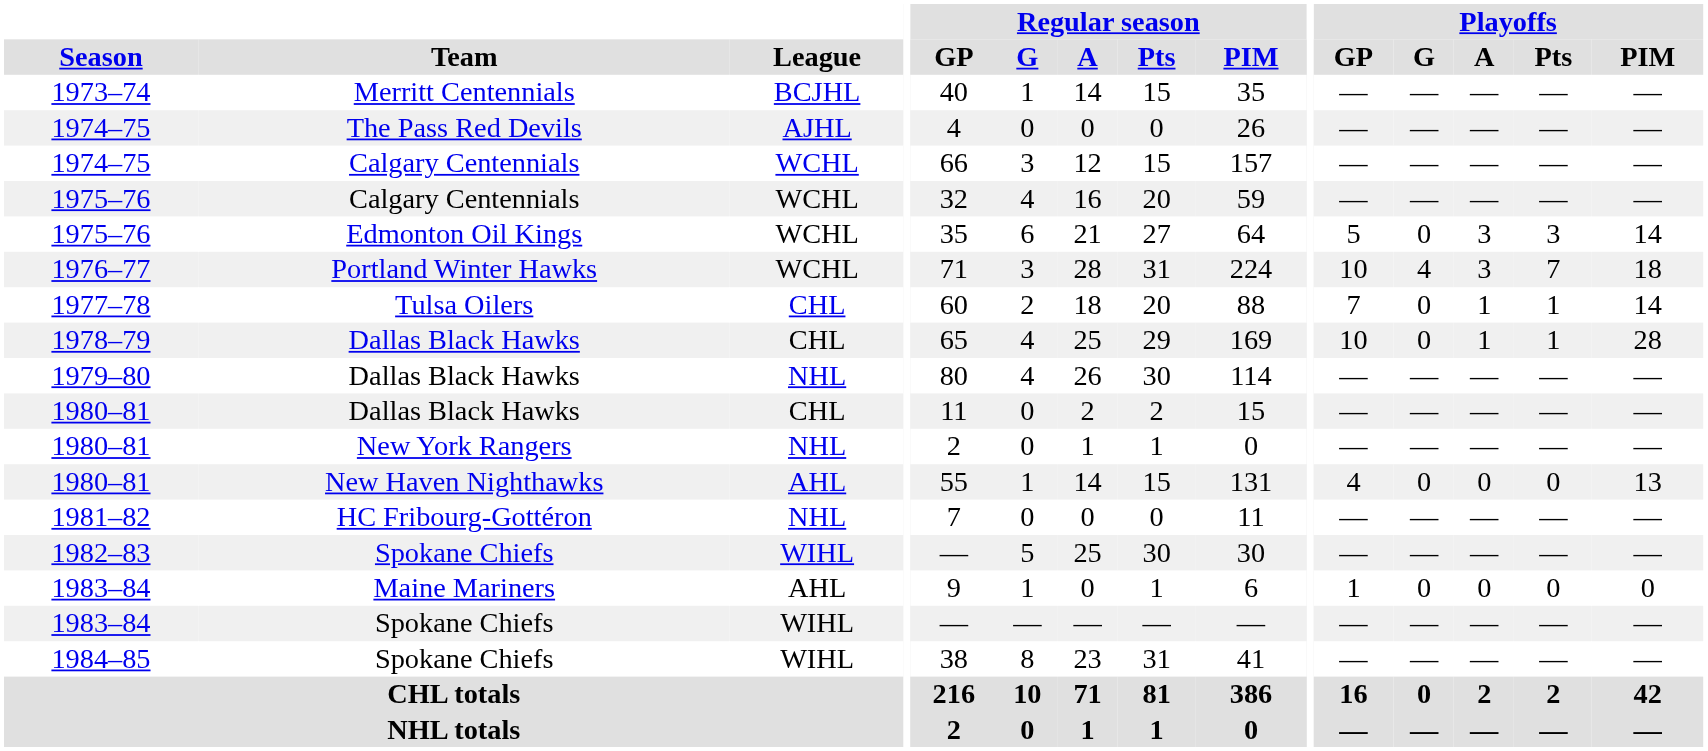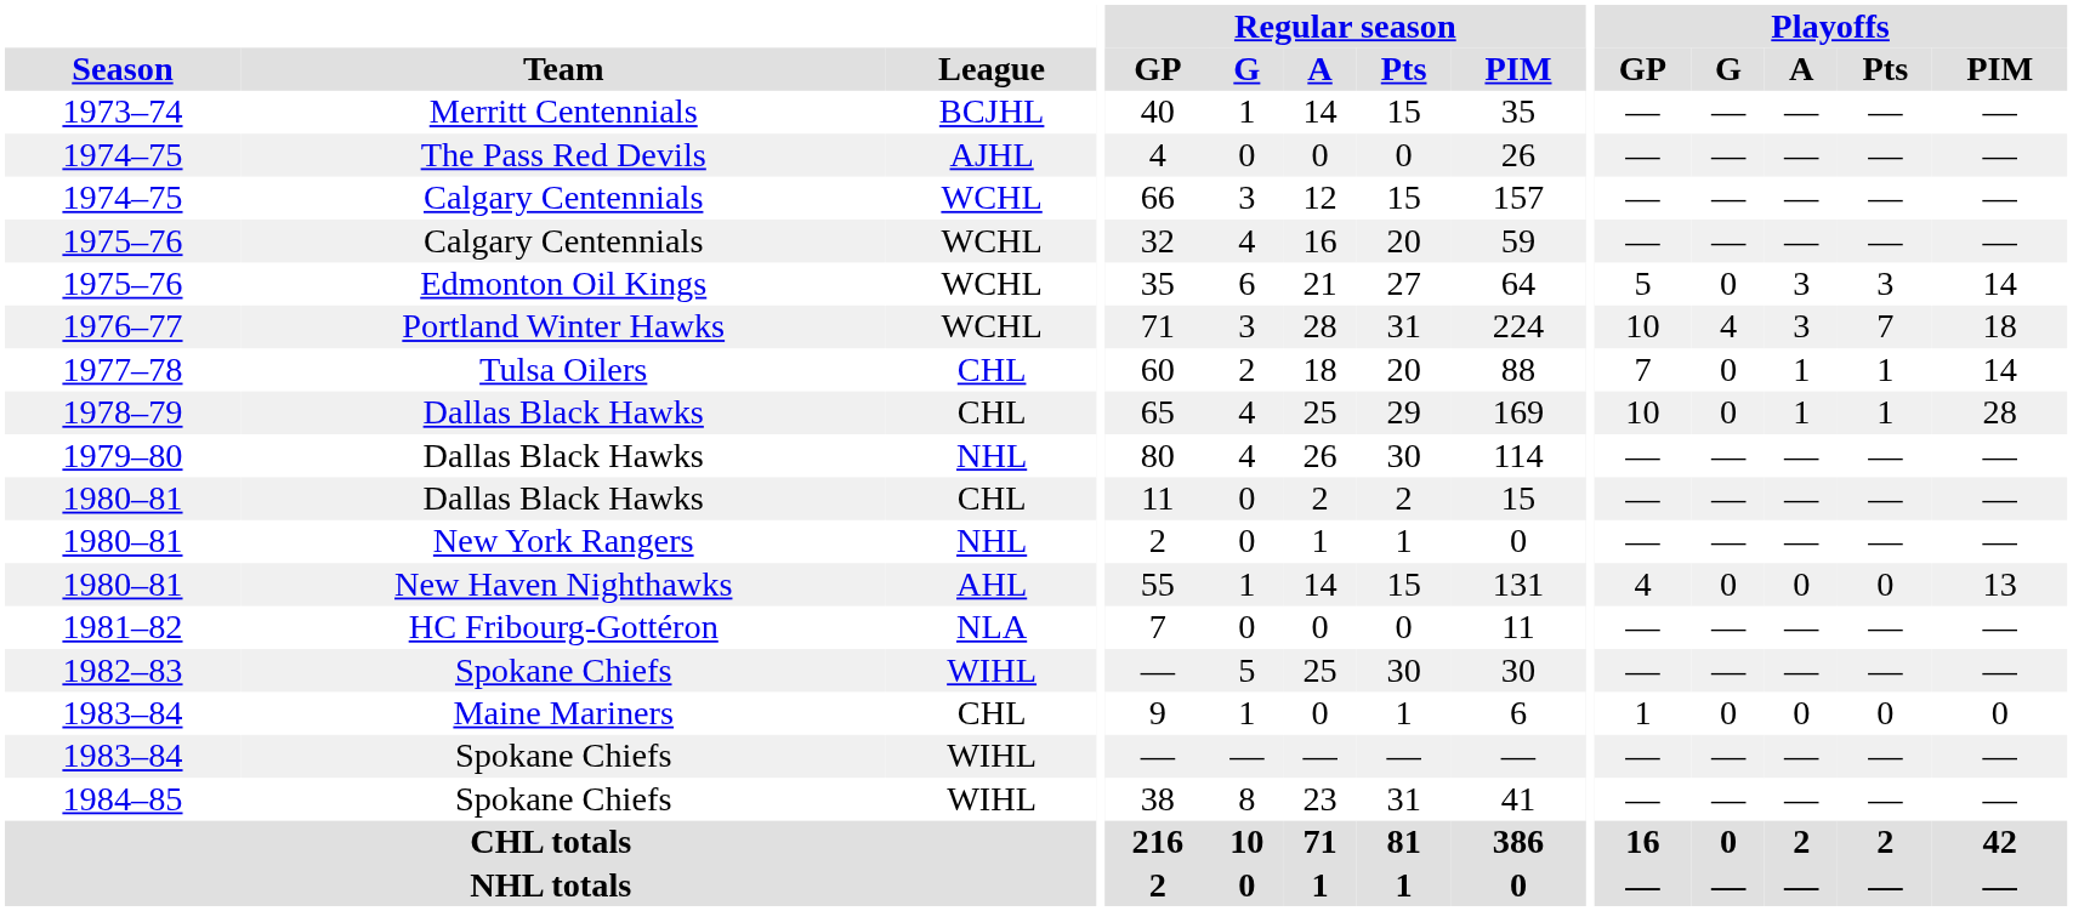1981–82 | League: NHL -> NLA
1983–84 / Maine Mariners | League: AHL -> CHL
